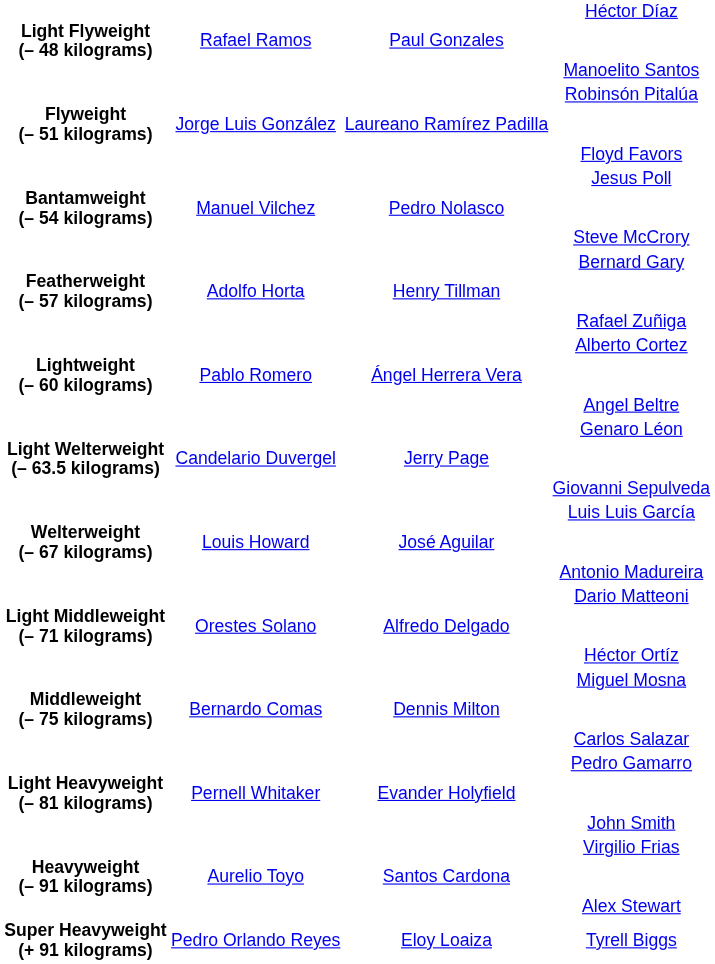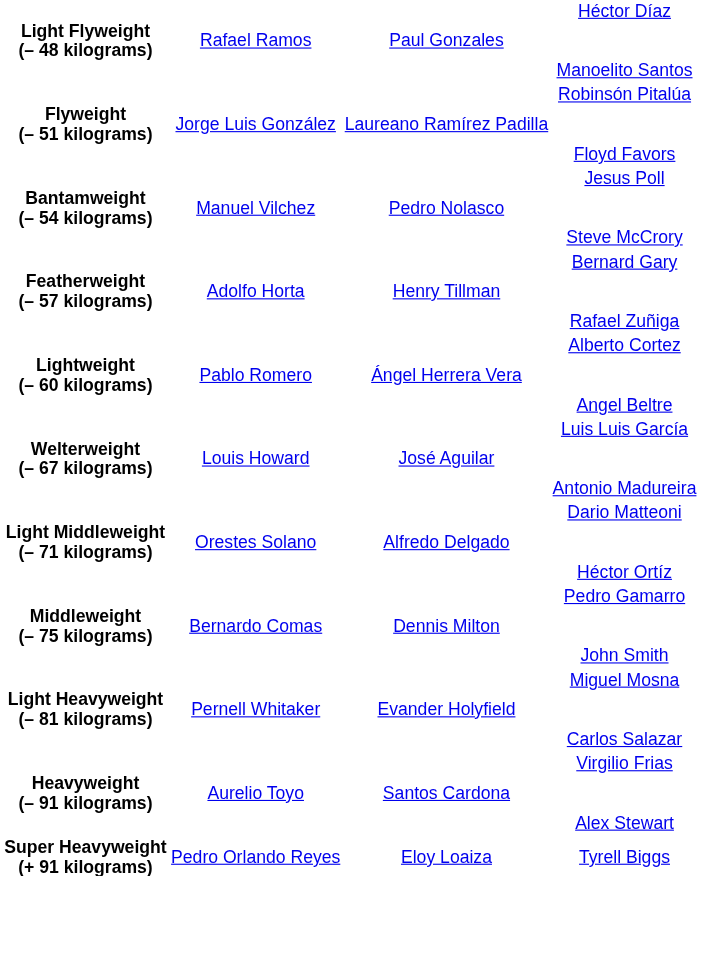- row: Light Welterweight (– 63.5 kilograms) | Candelario Duvergel | Jerry Page | Genaro Léon Giovanni Sepulveda
Middleweight (– 75 kilograms) | column 4: Miguel Mosna Carlos Salazar -> Pedro Gamarro John Smith
Light Heavyweight (– 81 kilograms) | column 4: Pedro Gamarro John Smith -> Miguel Mosna Carlos Salazar
